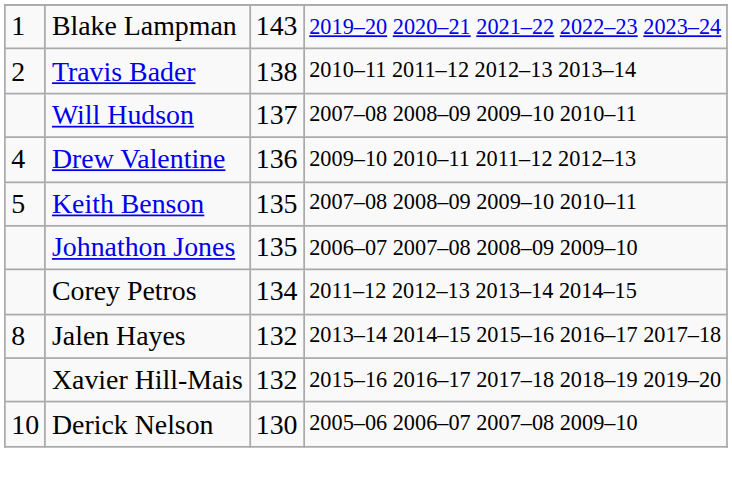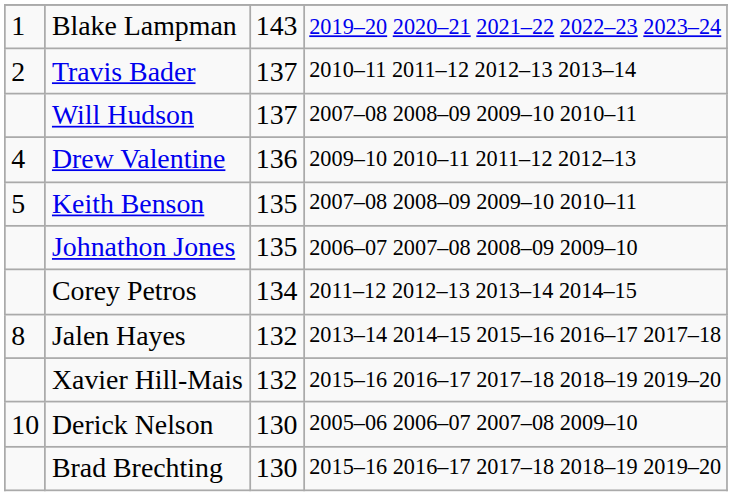Travis Bader | column 3: 138 -> 137
+ row: Brad Brechting | 130 | 2015–16 2016–17 2017–18 2018–19 2019–20
